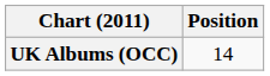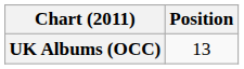UK Albums (OCC) | Position: 14 -> 13
